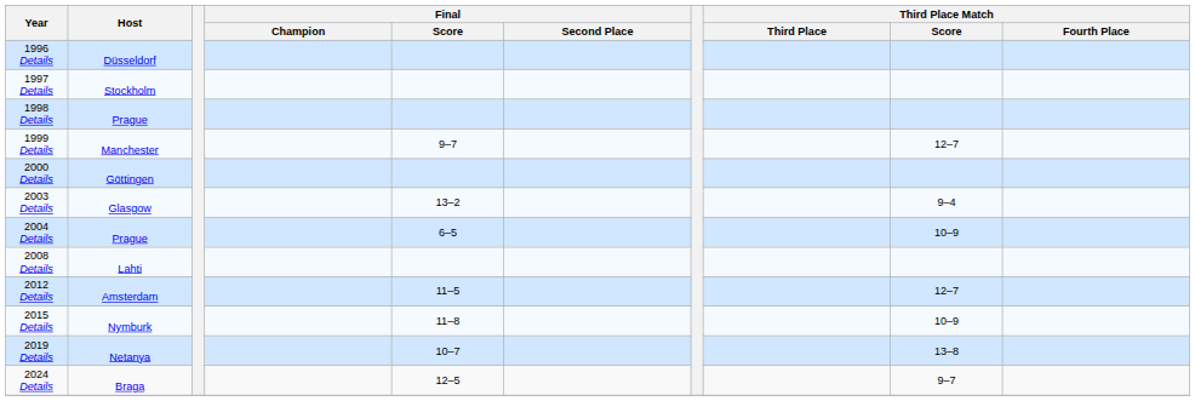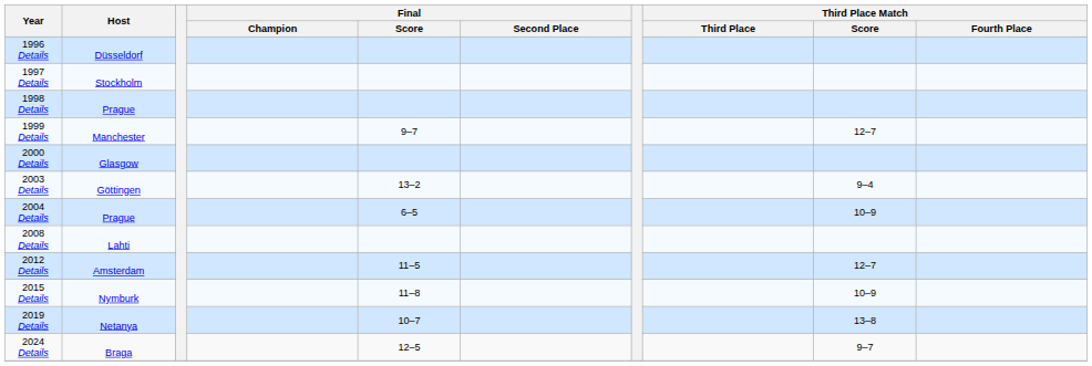2000 Details | Host: Göttingen -> Glasgow
2003 Details | Host: Glasgow -> Göttingen
